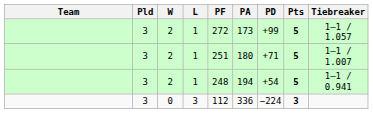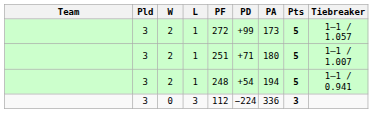columns swapped: PA <-> PD
